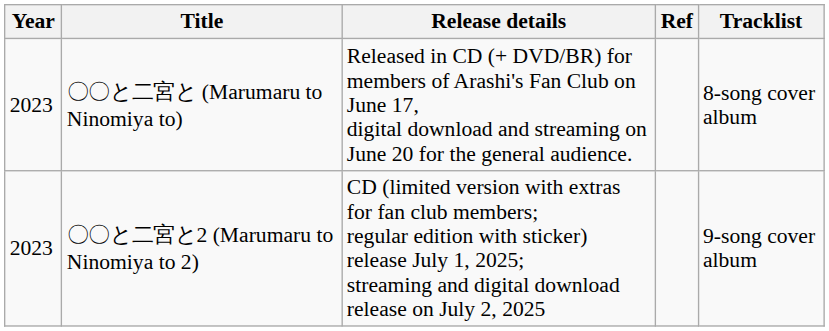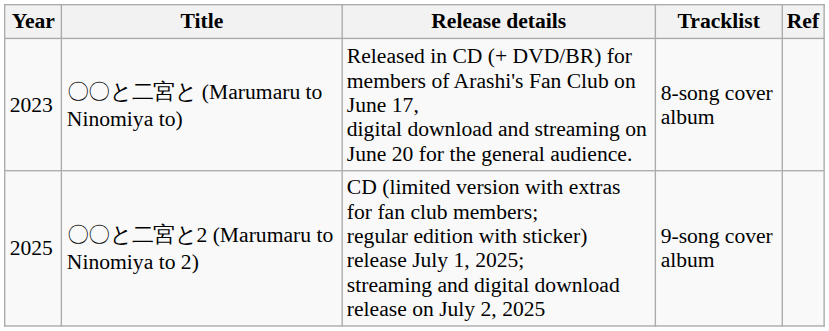columns swapped: Tracklist <-> Ref
〇〇と二宮と2 (Marumaru to Ninomiya to 2) | Year: 2023 -> 2025
